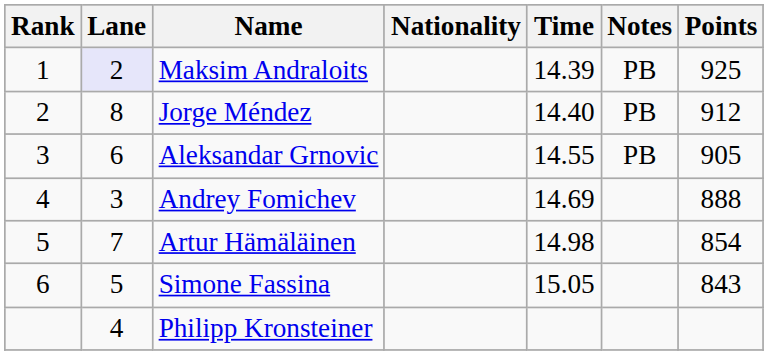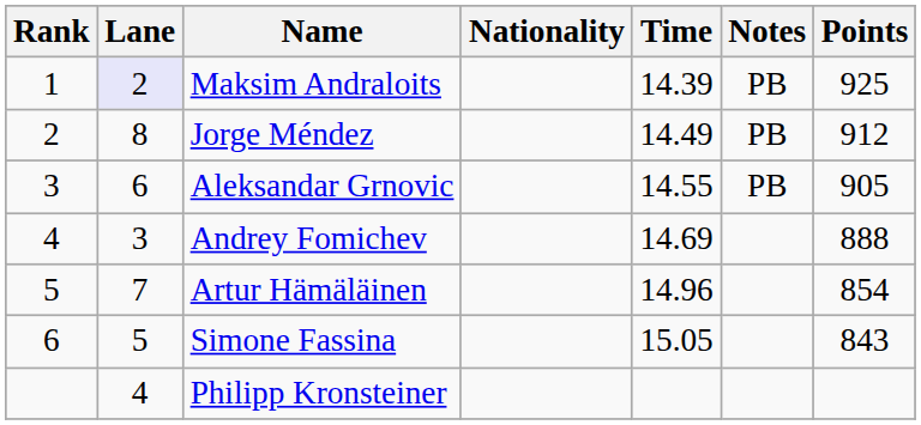Jorge Méndez | Time: 14.40 -> 14.49
Artur Hämäläinen | Time: 14.98 -> 14.96
